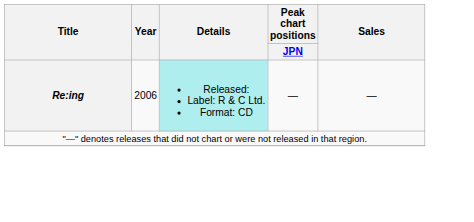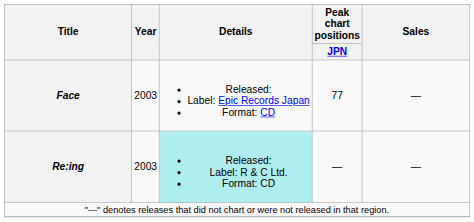+ row: Face | 2003 | Released: Label: Epic Records Japan Format: CD | 77 | —
Re:ing | Year: 2006 -> 2003
